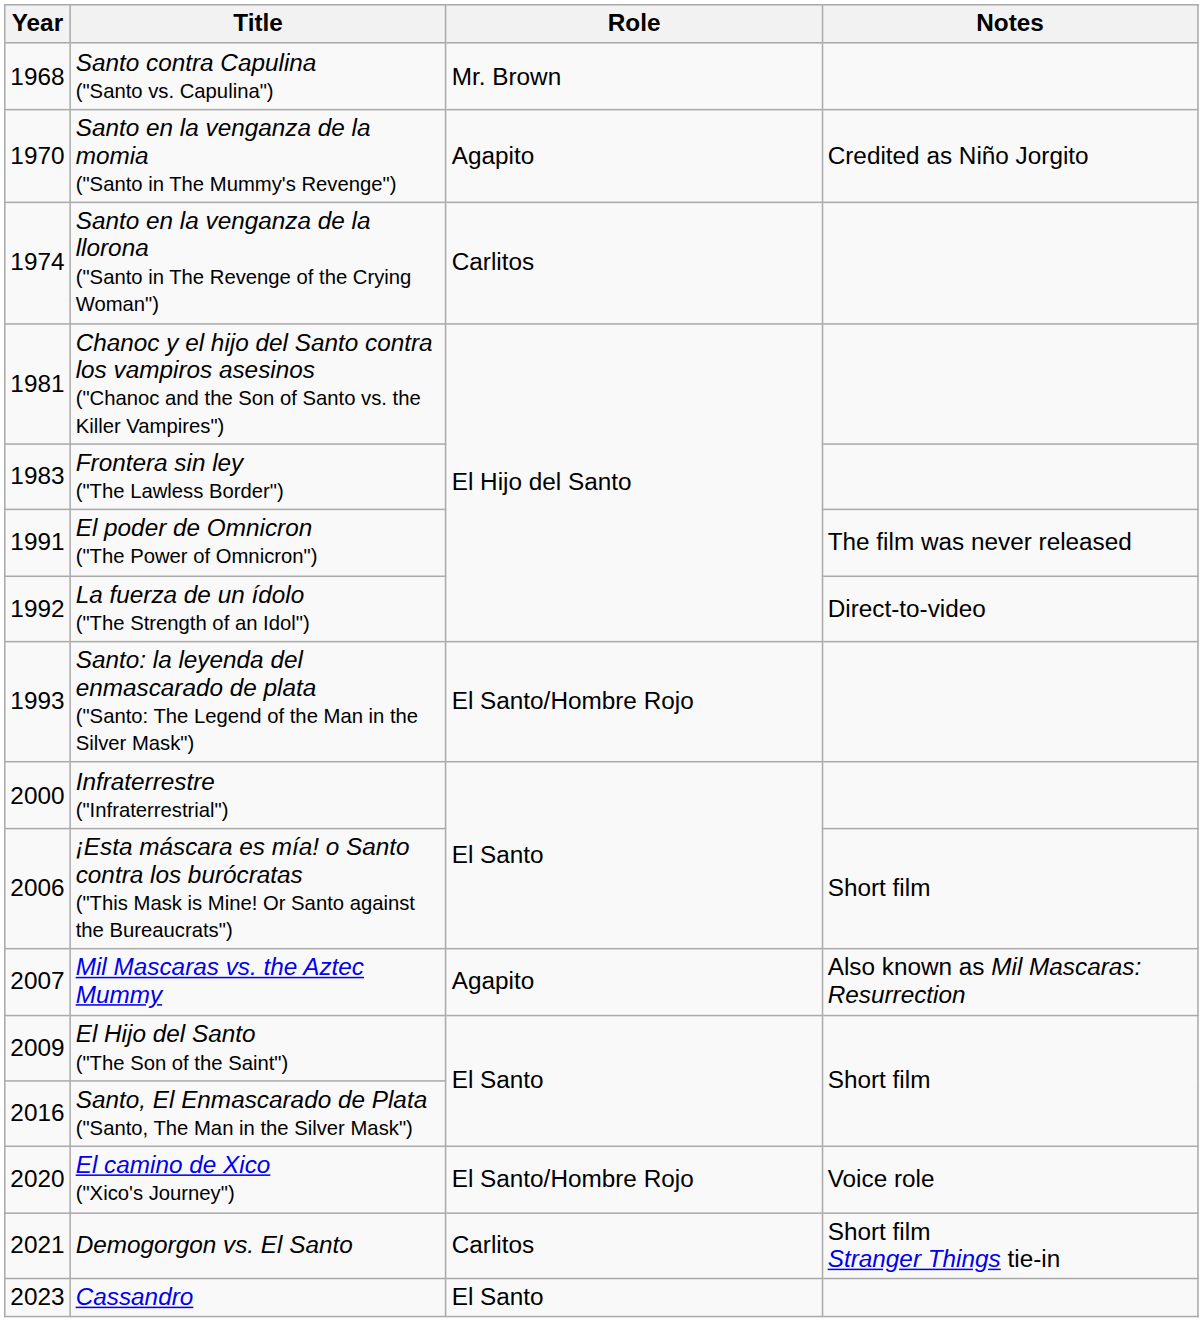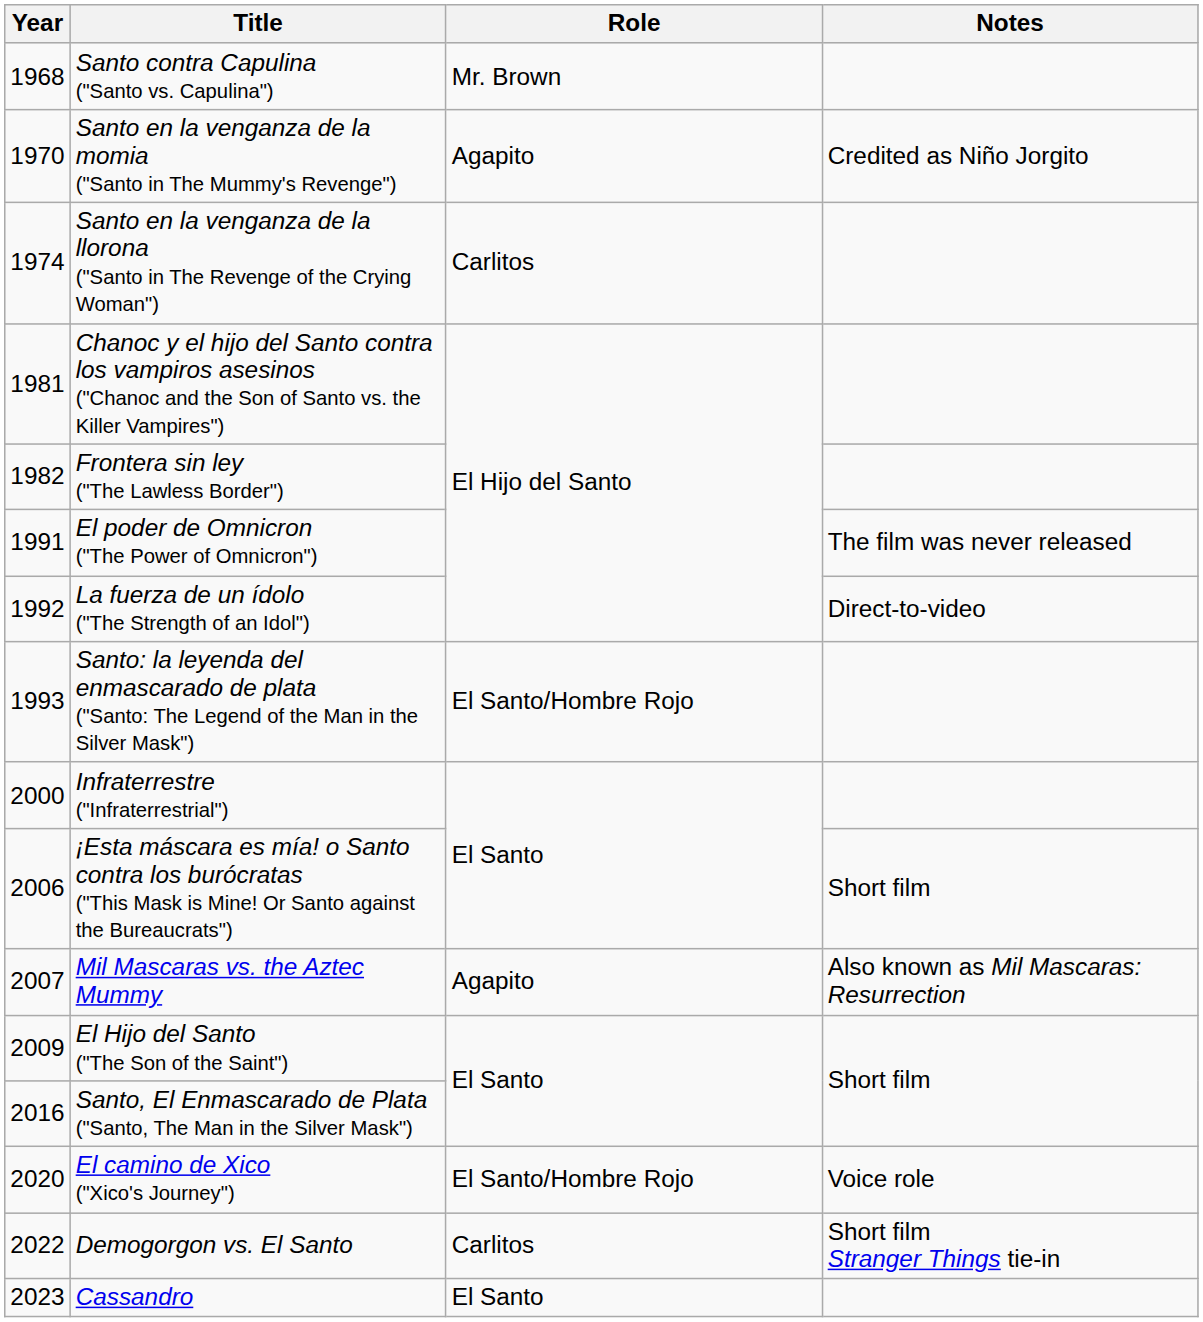Frontera sin ley ("The Lawless Border") | Year: 1983 -> 1982
Demogorgon vs. El Santo | Year: 2021 -> 2022
